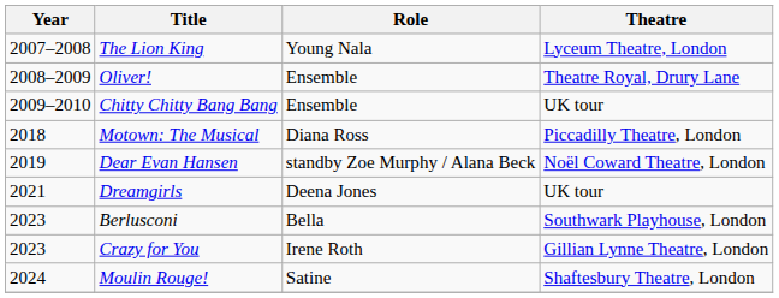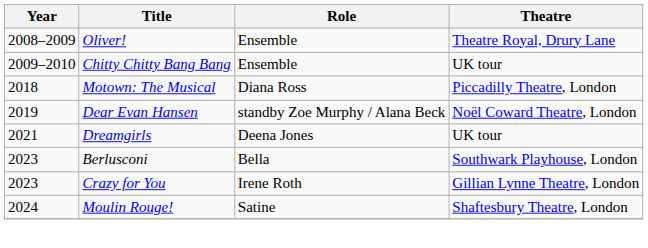- row: 2007–2008 | The Lion King | Young Nala | Lyceum Theatre, London
